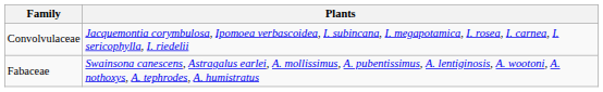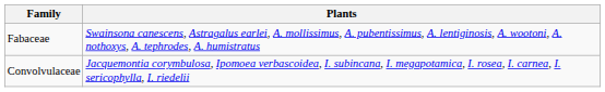rows swapped: Fabaceae <-> Convolvulaceae
